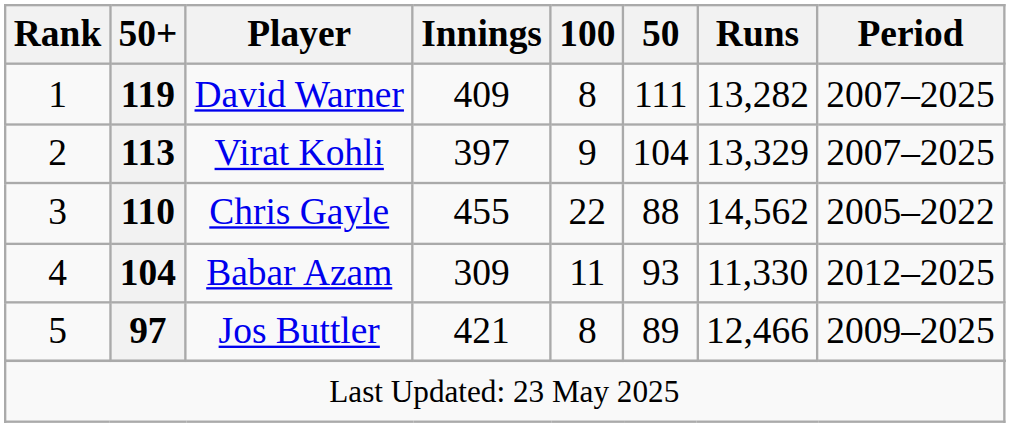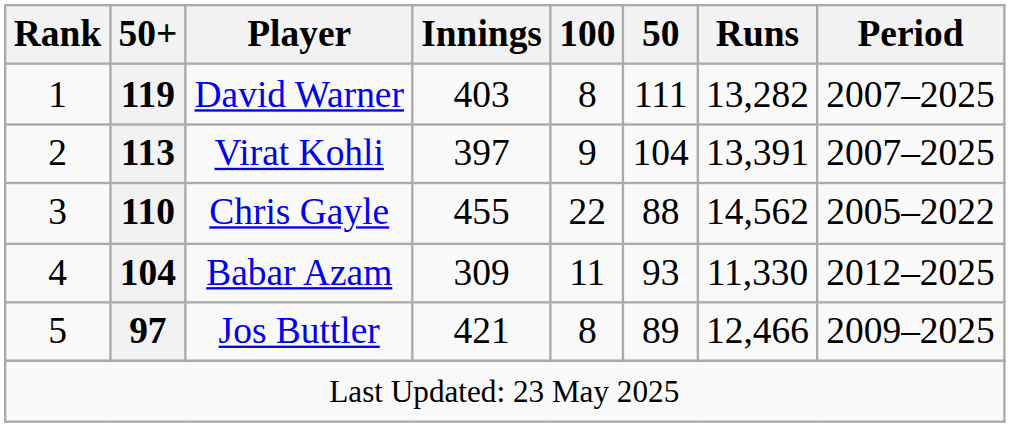David Warner | Innings: 409 -> 403
Virat Kohli | Runs: 13,329 -> 13,391
